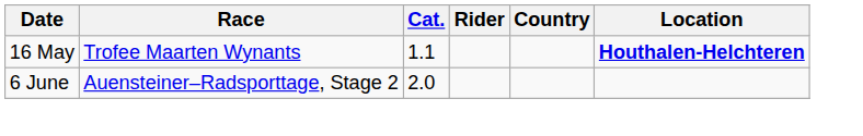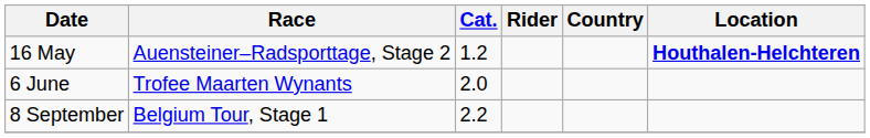16 May | Race: Trofee Maarten Wynants -> Auensteiner–Radsporttage, Stage 2
16 May | Cat.: 1.1 -> 1.2
6 June | Race: Auensteiner–Radsporttage, Stage 2 -> Trofee Maarten Wynants
+ row: 8 September | Belgium Tour, Stage 1 | 2.2
